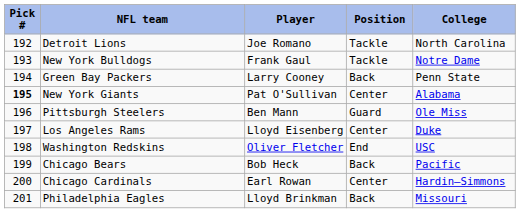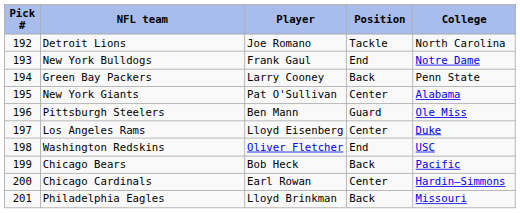New York Bulldogs | Position: Tackle -> End
New York Giants | Pick #: bold -> normal
